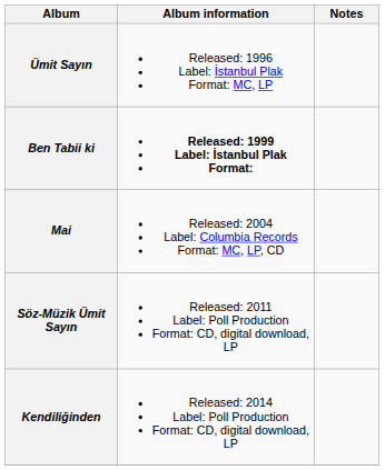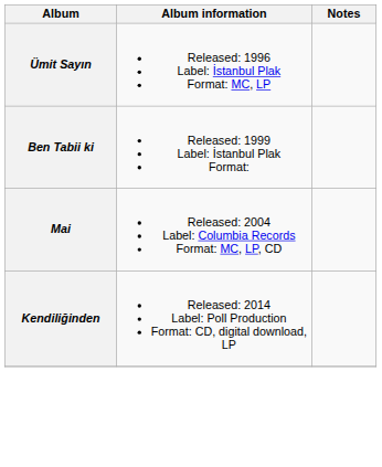Ben Tabii ki | Album information: bold -> normal
- row: Söz-Müzik Ümit Sayın | Released: 2011 Label: Poll Production Format: CD, digital download, LP
